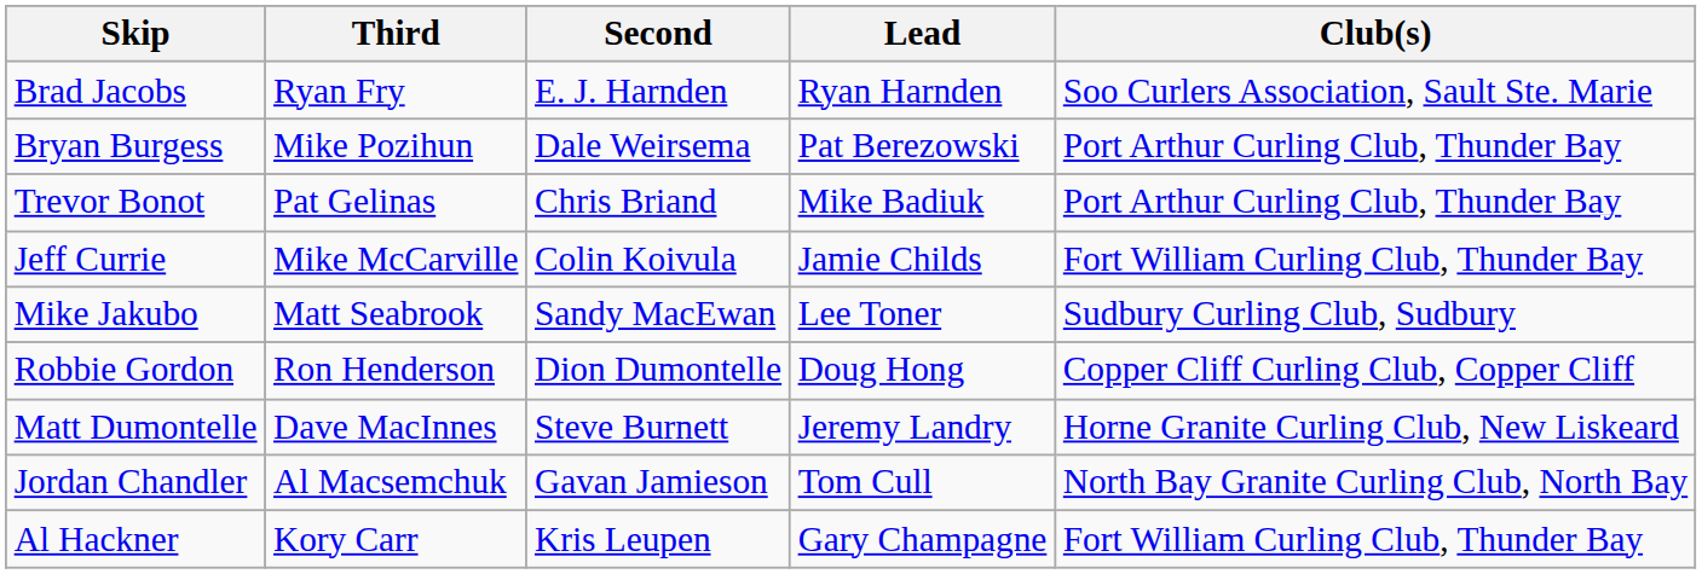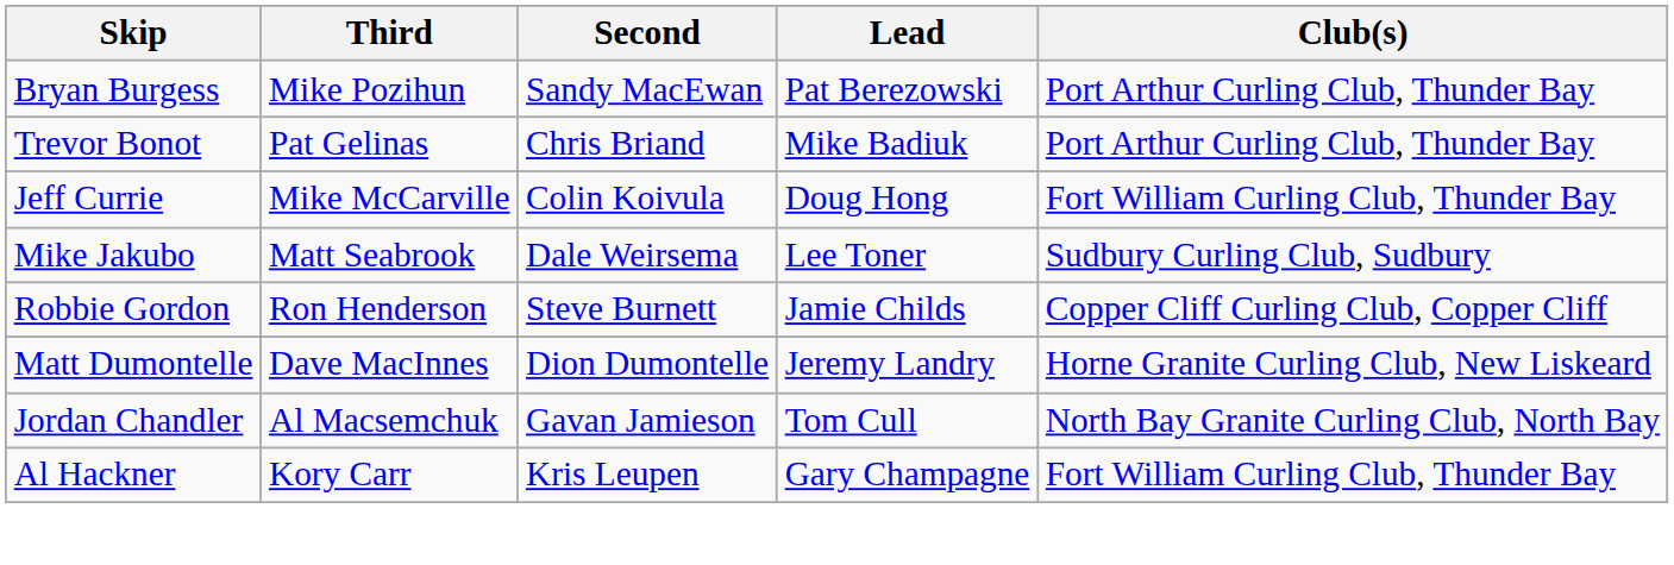- row: Brad Jacobs | Ryan Fry | E. J. Harnden | Ryan Harnden | Soo Curlers Association, Sault Ste. Marie
Bryan Burgess | Second: Dale Weirsema -> Sandy MacEwan
Jeff Currie | Lead: Jamie Childs -> Doug Hong
Mike Jakubo | Second: Sandy MacEwan -> Dale Weirsema
Robbie Gordon | Second: Dion Dumontelle -> Steve Burnett
Robbie Gordon | Lead: Doug Hong -> Jamie Childs
Matt Dumontelle | Second: Steve Burnett -> Dion Dumontelle
